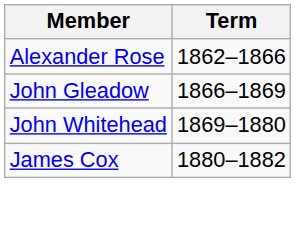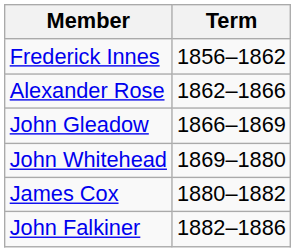+ row: Frederick Innes | 1856–1862
+ row: John Falkiner | 1882–1886
